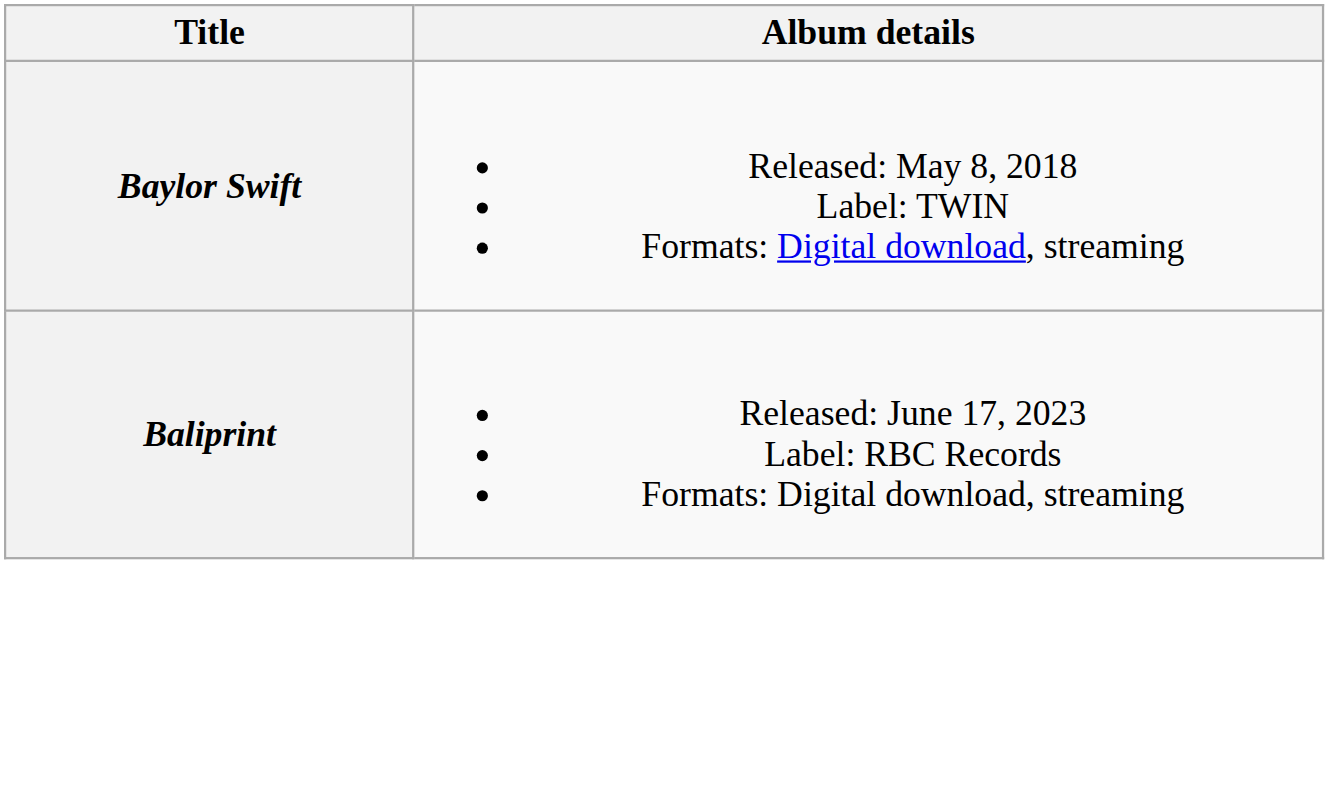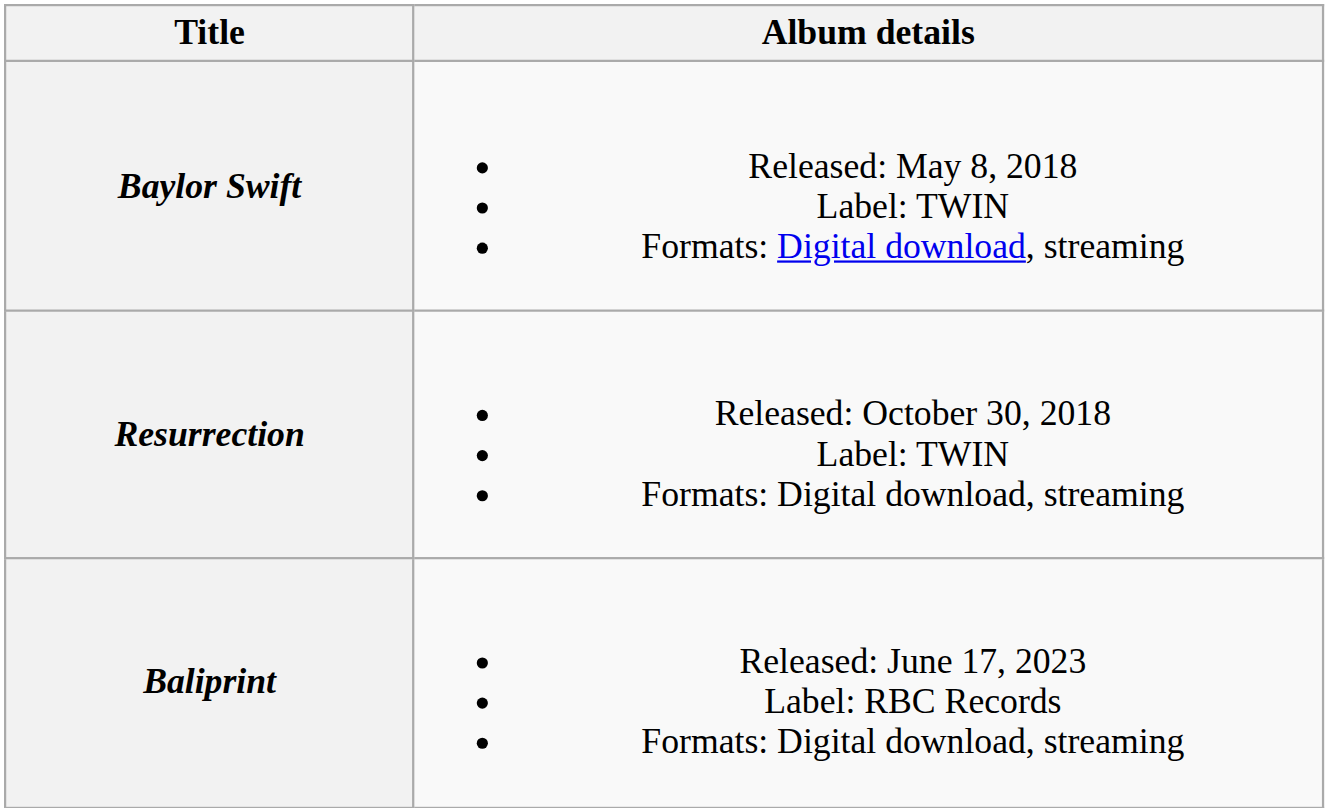+ row: Resurrection | Released: October 30, 2018 Label: TWIN Formats: Digital download, streaming
